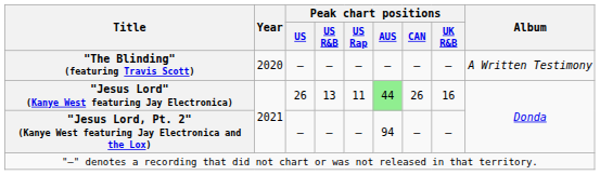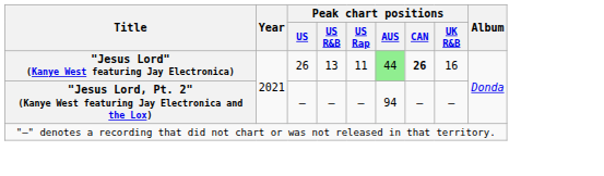- row: "The Blinding" (featuring Travis Scott) | 2020 | — | — | — | — | — | — | A Written Testimony
"Jesus Lord" (Kanye West featuring Jay Electronica) | Peak chart positions / CAN: normal -> bold
